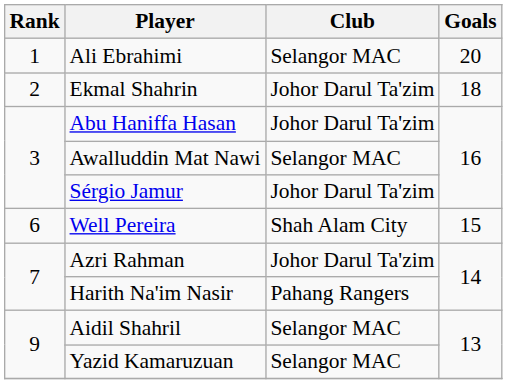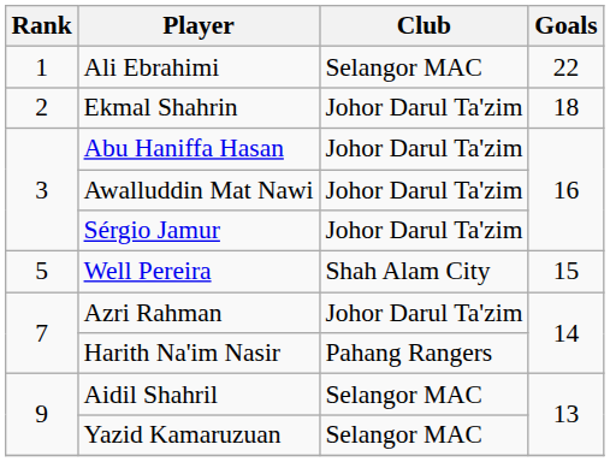Ali Ebrahimi | Goals: 20 -> 22
Awalluddin Mat Nawi | Club: Selangor MAC -> Johor Darul Ta'zim
Well Pereira | Rank: 6 -> 5
